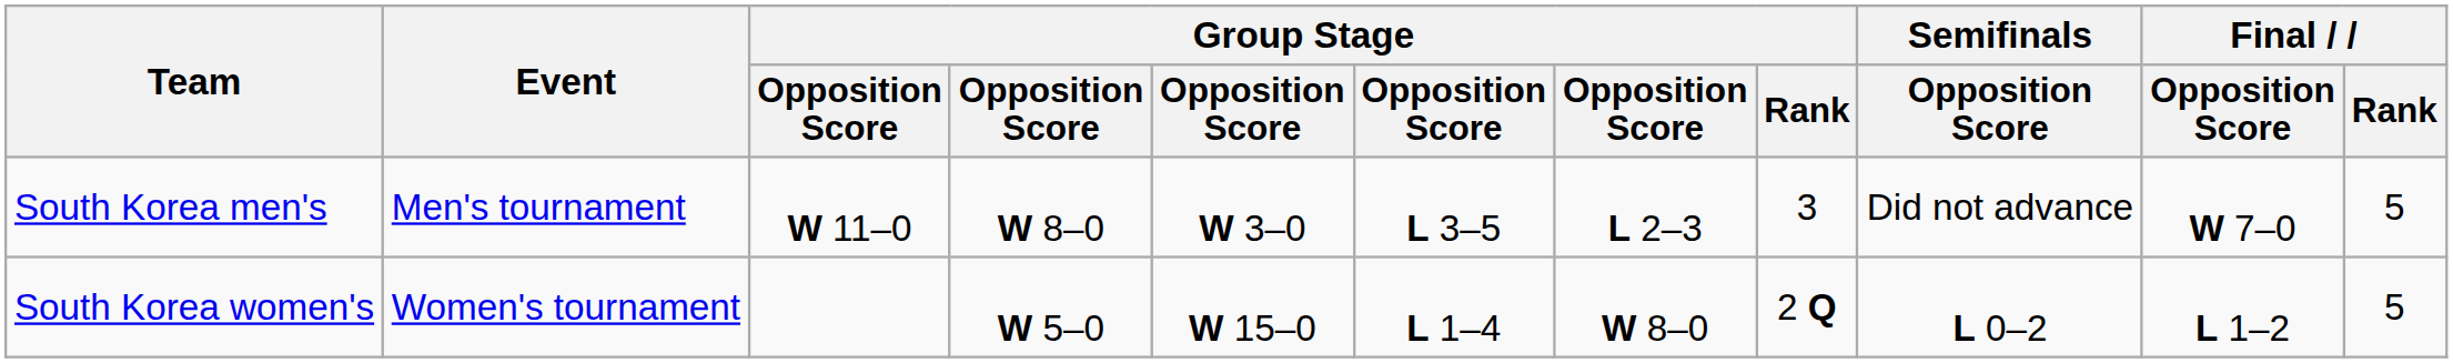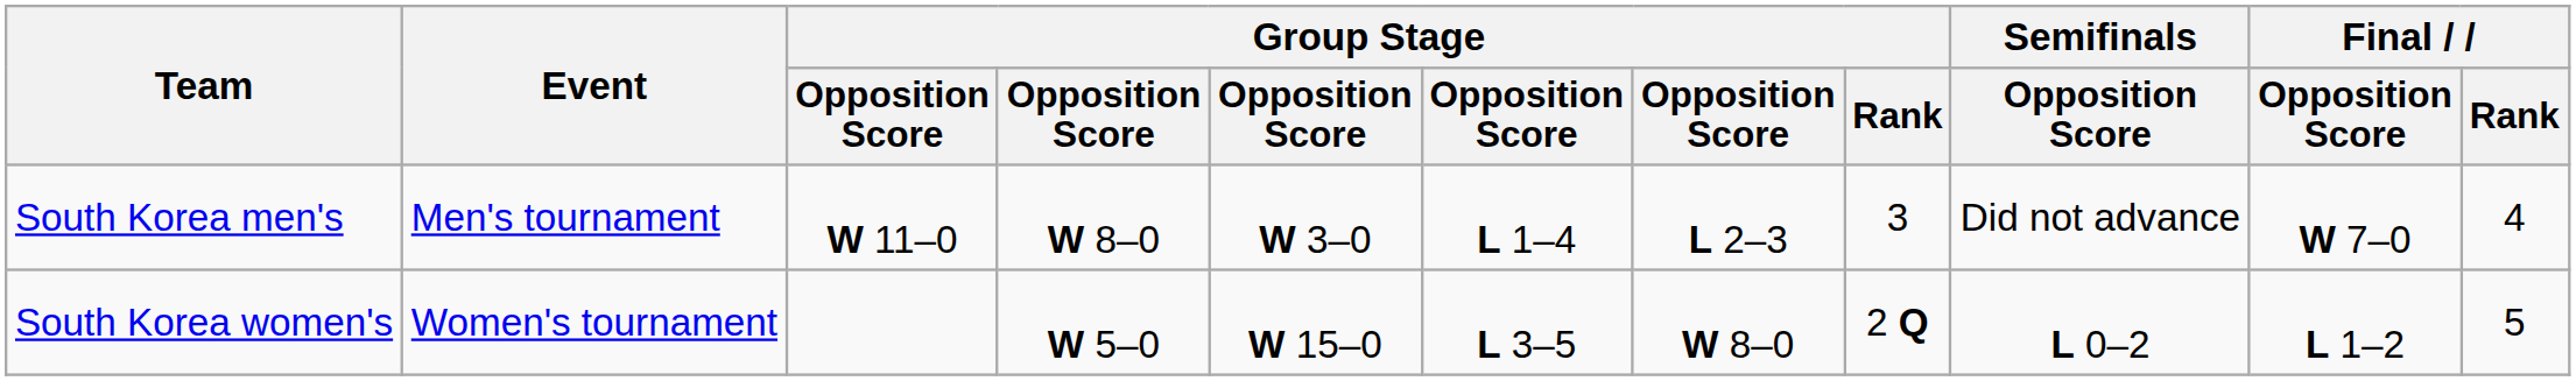South Korea men's | column 6: L 3–5 -> L 1–4
South Korea men's | Final / Rank: 5 -> 4
South Korea women's | column 6: L 1–4 -> L 3–5
